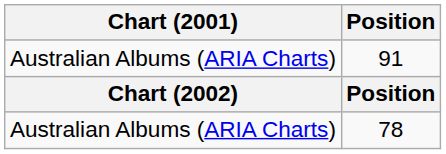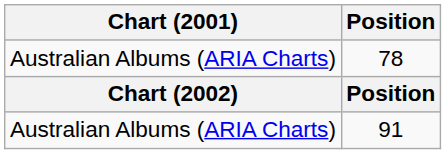rows swapped: 91 <-> 78
